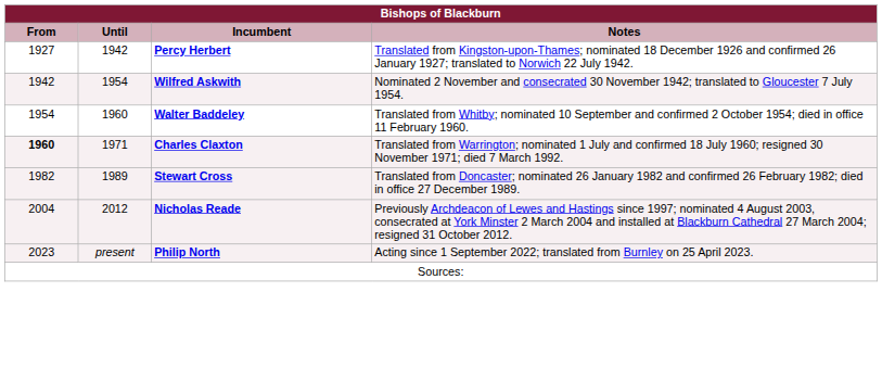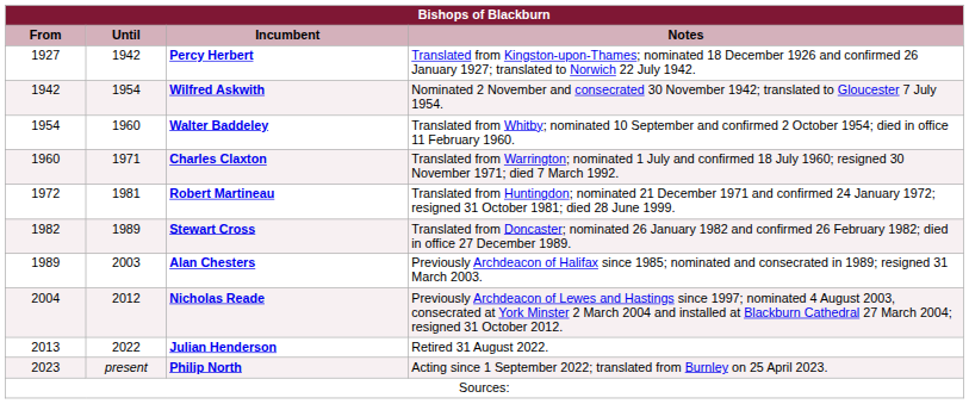Charles Claxton | From: bold -> normal
+ row: 1972 | 1981 | Robert Martineau | Translated from Huntingdon; nominated 21 December 1971 and confirmed 24 January 1972; resigned 31 October 1981; died 28 June 1999.
+ row: 1989 | 2003 | Alan Chesters | Previously Archdeacon of Halifax since 1985; nominated and consecrated in 1989; resigned 31 March 2003.
+ row: 2013 | 2022 | Julian Henderson | Retired 31 August 2022.
